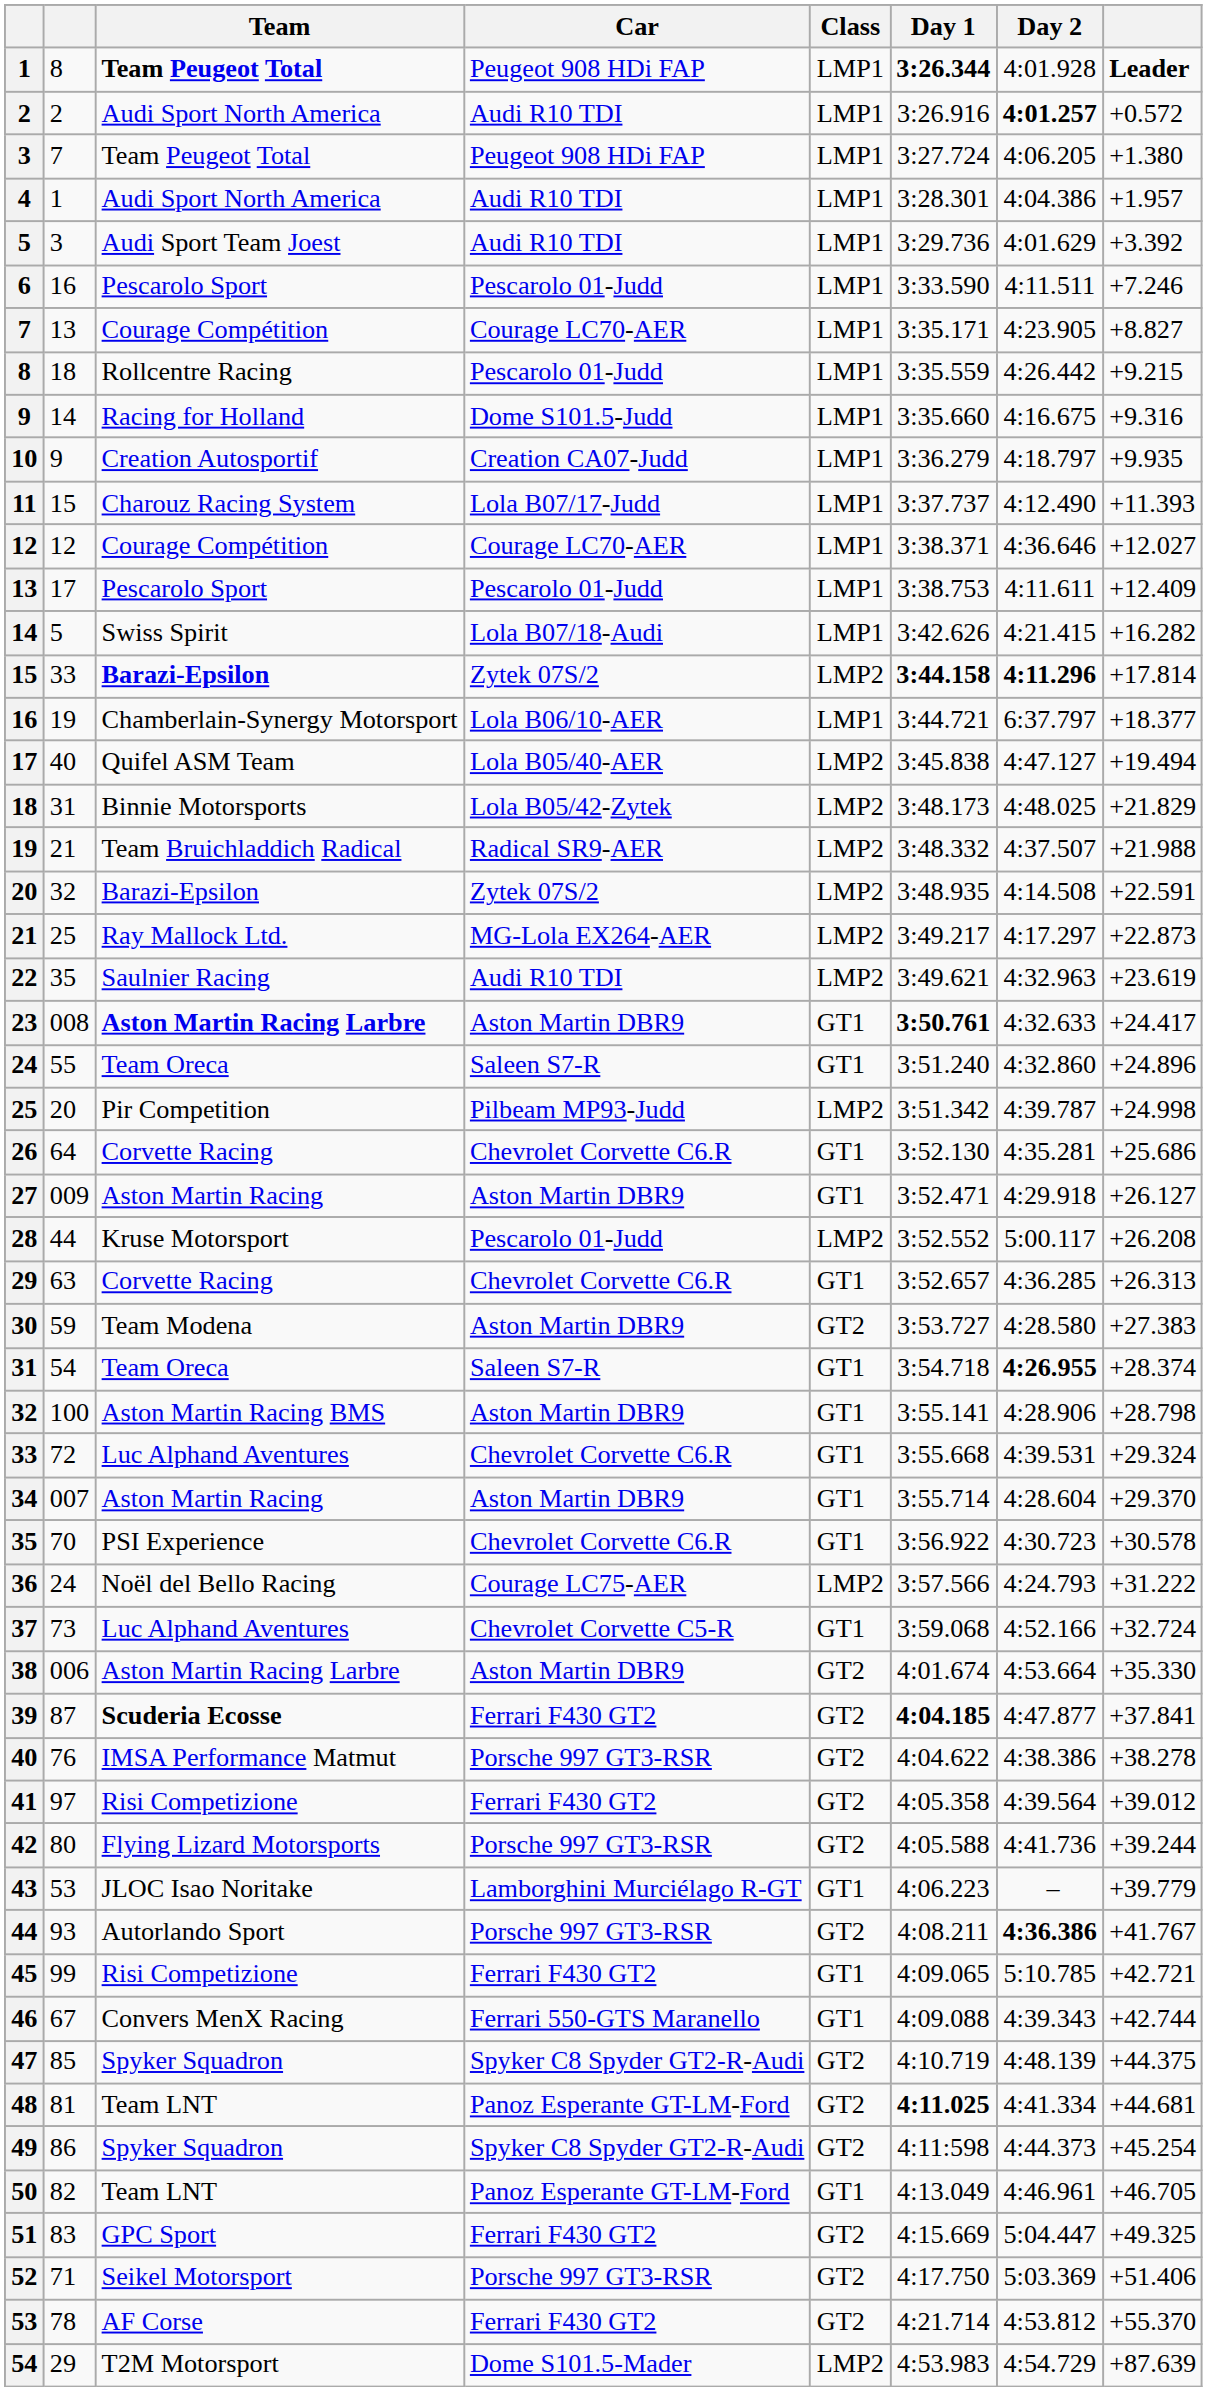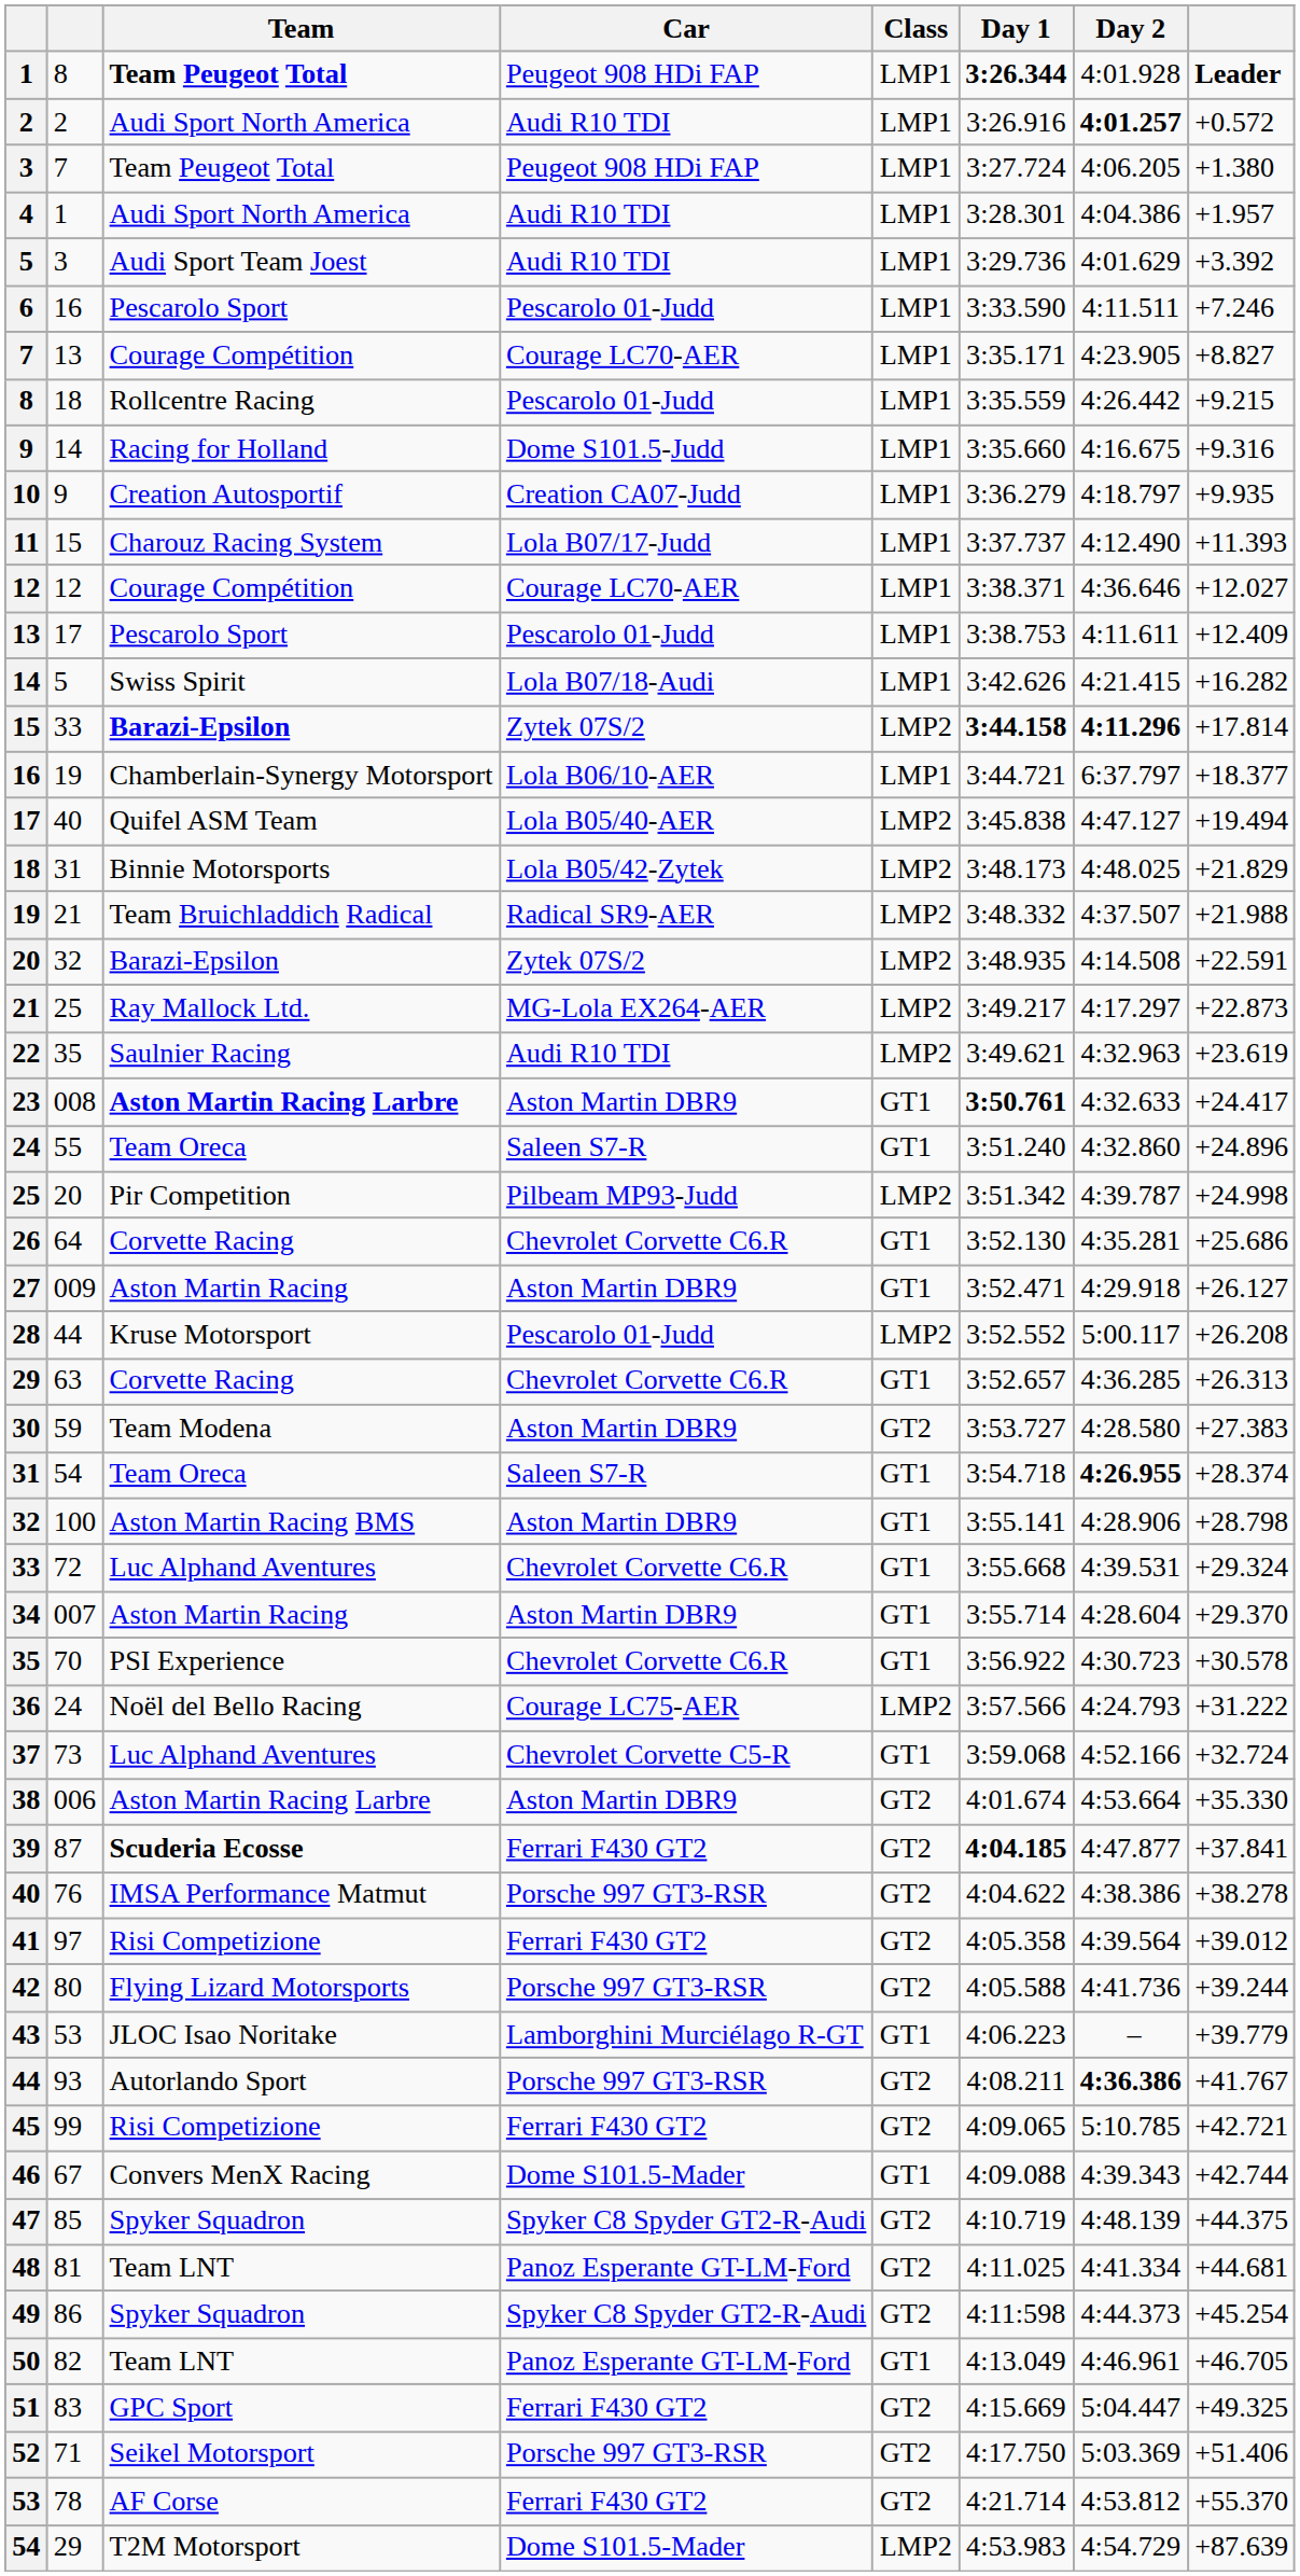45 | Class: GT1 -> GT2
46 | Car: Ferrari 550-GTS Maranello -> Dome S101.5-Mader
48 | Day 1: bold -> normal
